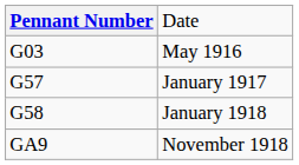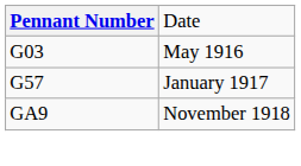- row: G58 | January 1918
